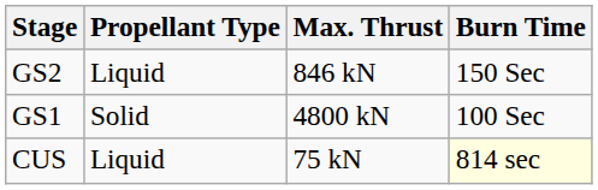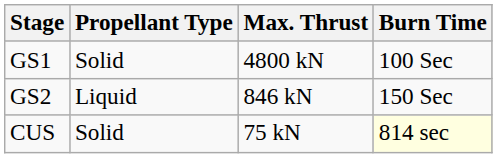rows swapped: GS1 <-> GS2
CUS | Propellant Type: Liquid -> Solid
